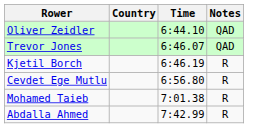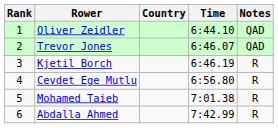+ column: Rank | 1 | 2 | 3 | 4 | 5 | 6
